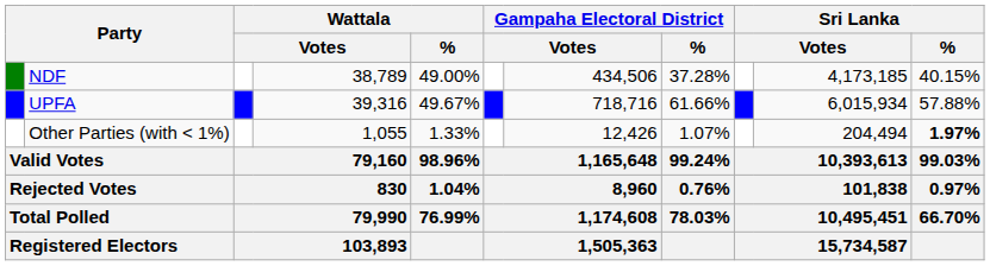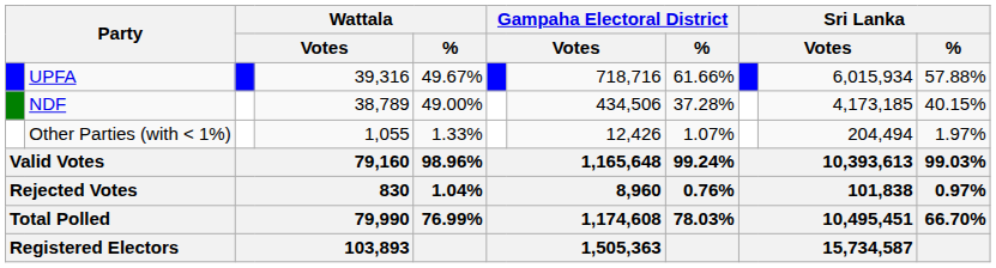rows swapped: UPFA <-> NDF
Other Parties (with < 1%) | Sri Lanka / %: bold -> normal
